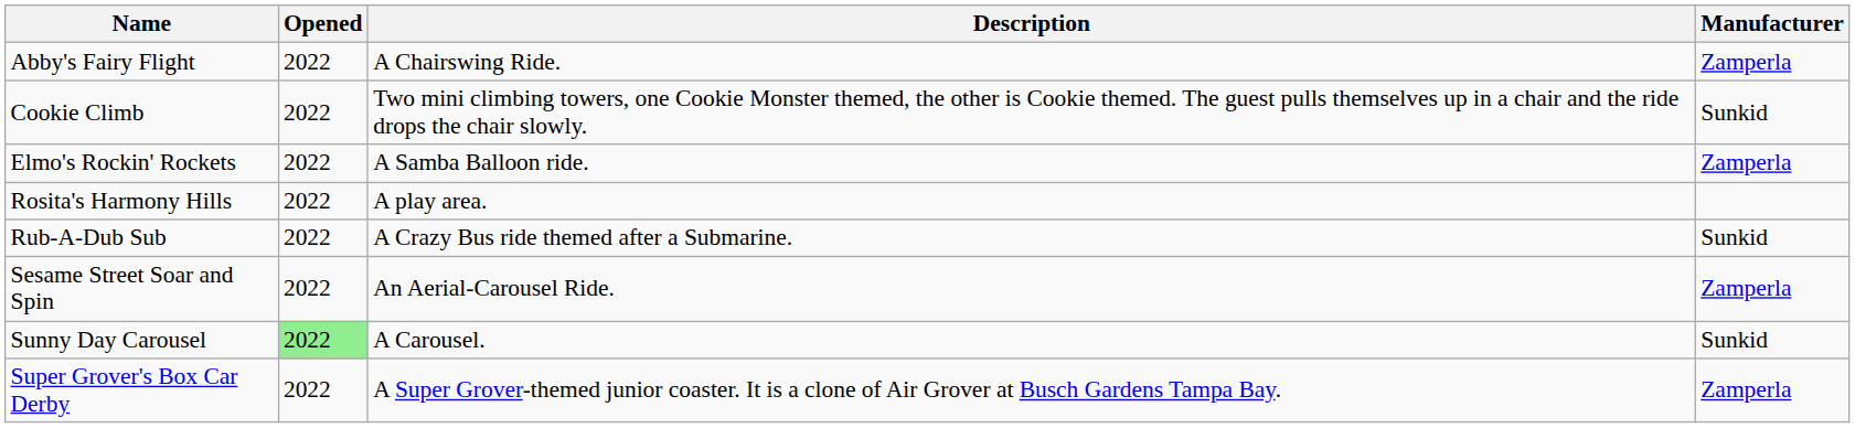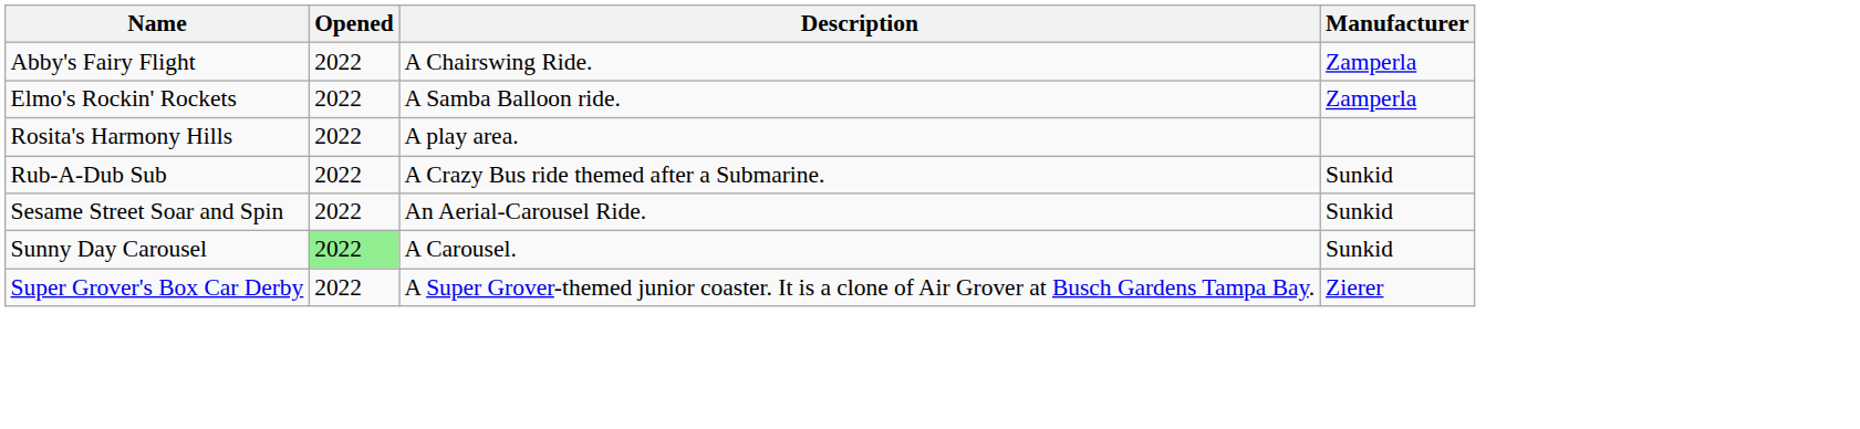- row: Cookie Climb | 2022 | Two mini climbing towers, one Cookie Monster themed, the other is Cookie themed. The guest pulls themselves up in a chair and the ride drops the chair slowly. | Sunkid
Sesame Street Soar and Spin | Manufacturer: Zamperla -> Sunkid
Super Grover's Box Car Derby | Manufacturer: Zamperla -> Zierer
